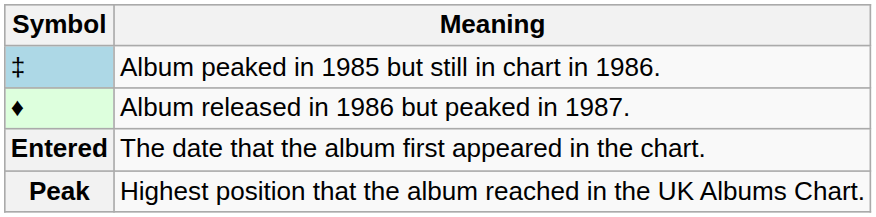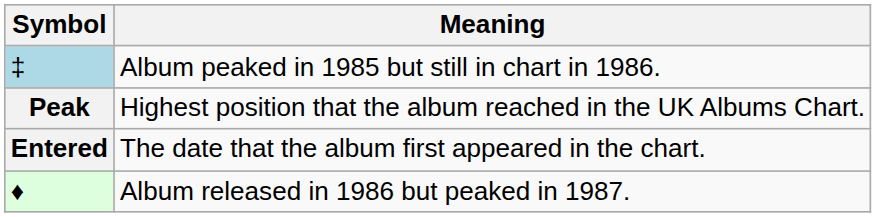rows swapped: ♦ <-> Peak
